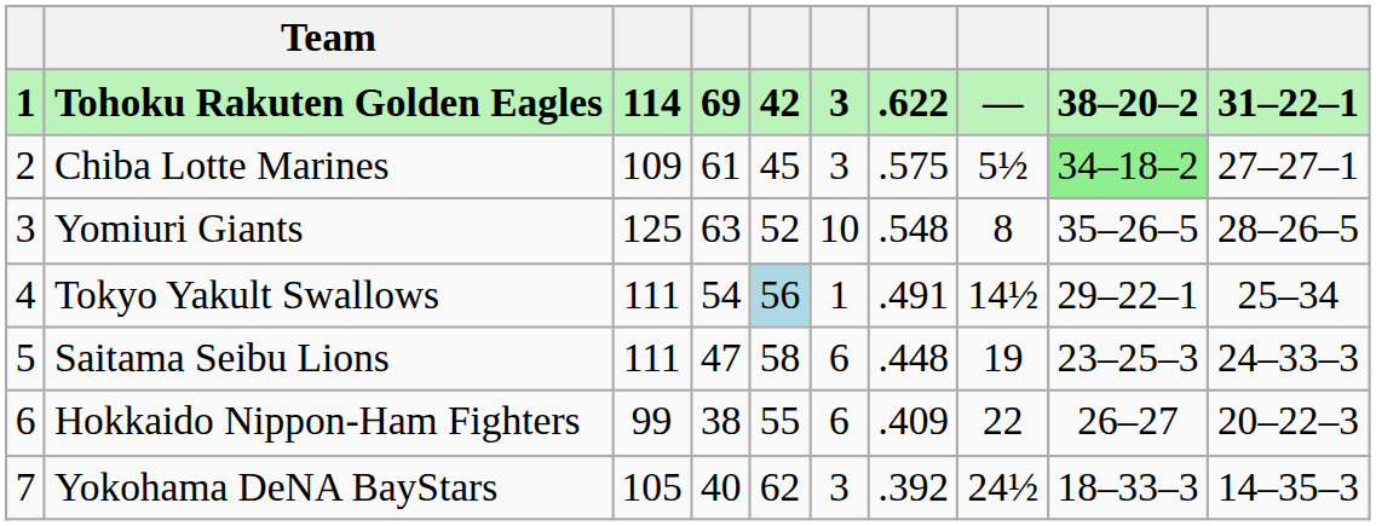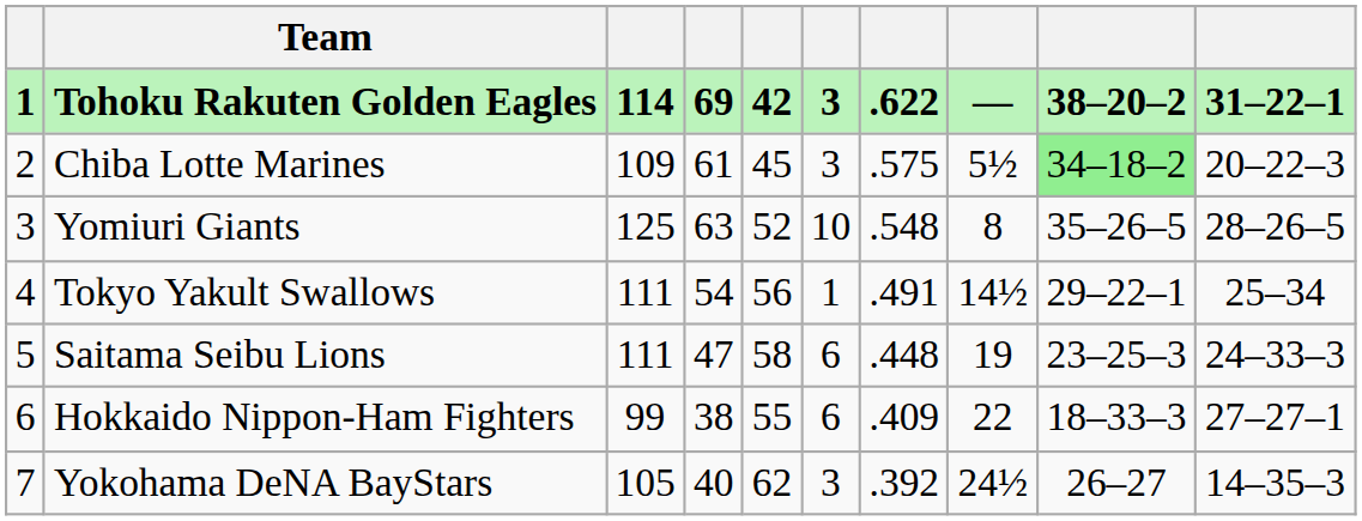Chiba Lotte Marines | column 10: 27–27–1 -> 20–22–3
Tokyo Yakult Swallows | column 5: lightblue background -> no background
Hokkaido Nippon-Ham Fighters | column 9: 26–27 -> 18–33–3
Hokkaido Nippon-Ham Fighters | column 10: 20–22–3 -> 27–27–1
Yokohama DeNA BayStars | column 9: 18–33–3 -> 26–27
